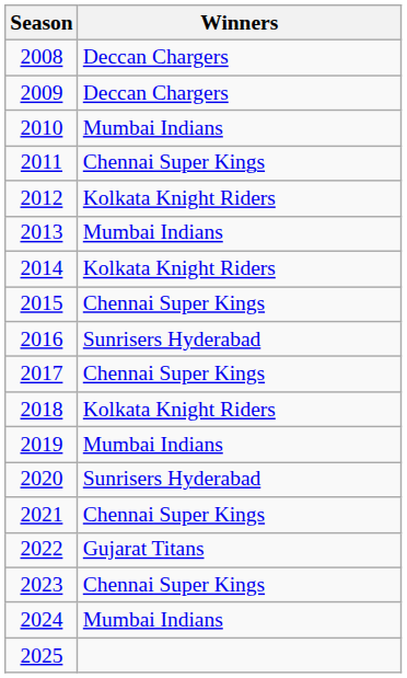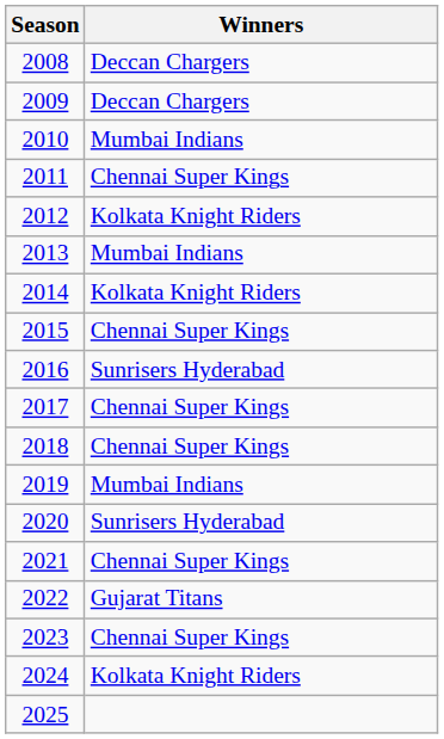2018 | Winners: Kolkata Knight Riders -> Chennai Super Kings
2024 | Winners: Mumbai Indians -> Kolkata Knight Riders
